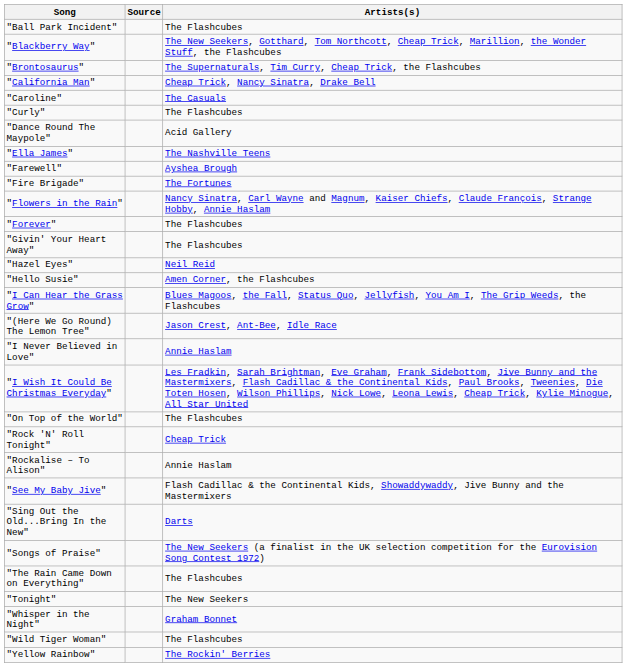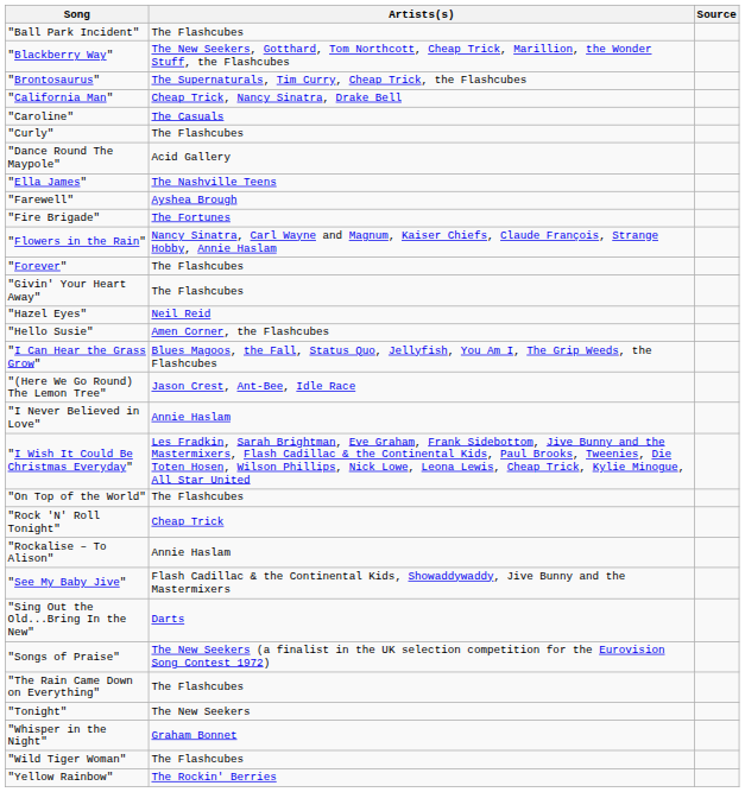columns swapped: Artists(s) <-> Source
